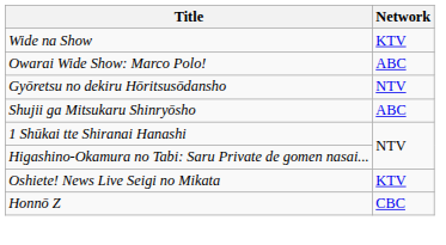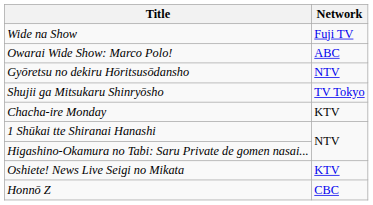Wide na Show | Network: KTV -> Fuji TV
Shujii ga Mitsukaru Shinryōsho | Network: ABC -> TV Tokyo
+ row: Chacha-ire Monday | KTV
